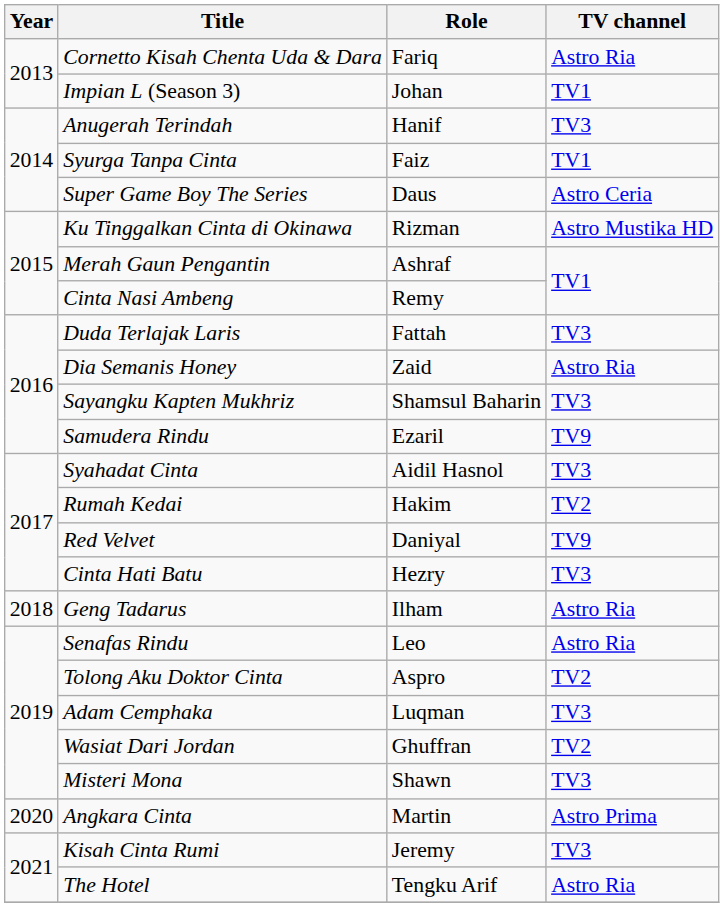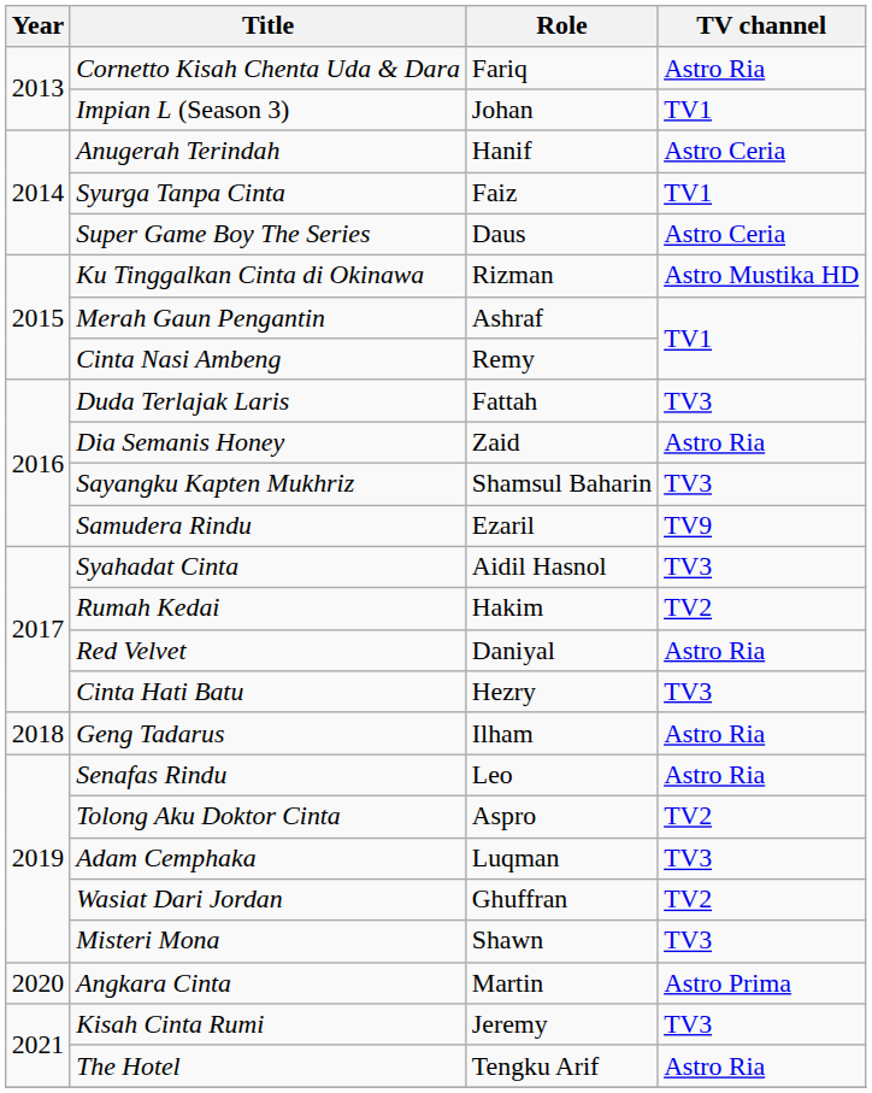Anugerah Terindah | TV channel: TV3 -> Astro Ceria
Red Velvet | TV channel: TV9 -> Astro Ria
